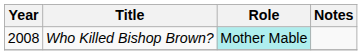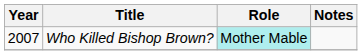Who Killed Bishop Brown? | Year: 2008 -> 2007
